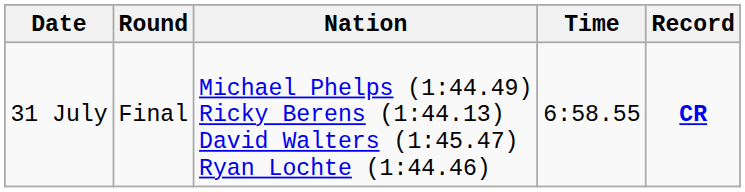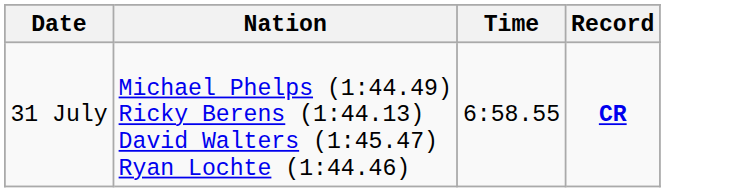- column: Round | Final
